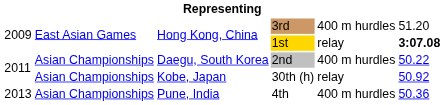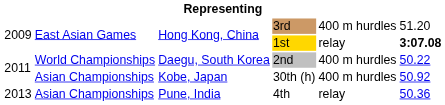2nd | column 2: Asian Championships -> World Championships
30th (h) | column 5: relay -> 400 m hurdles
4th | column 5: 400 m hurdles -> relay
